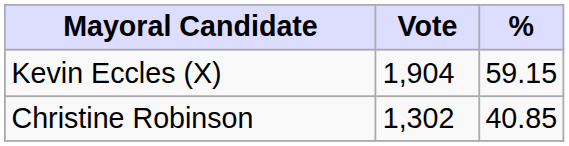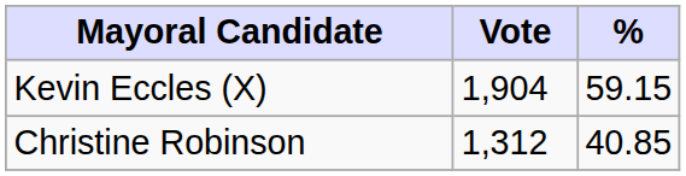Christine Robinson | Vote: 1,302 -> 1,312
